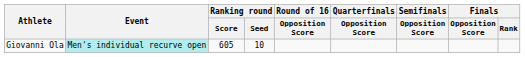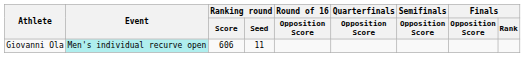Giovanni Ola | Ranking round / Score: 605 -> 606
Giovanni Ola | Ranking round / Seed: 10 -> 11
